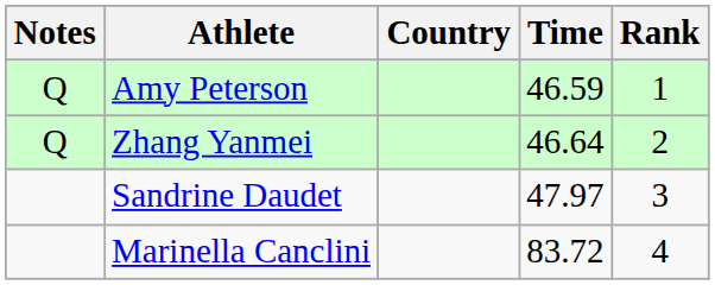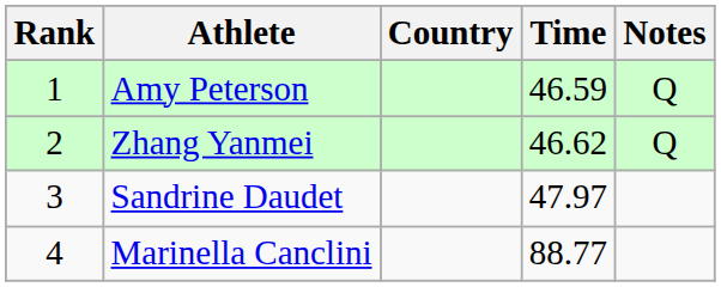columns swapped: Rank <-> Notes
Zhang Yanmei | Time: 46.64 -> 46.62
Marinella Canclini | Time: 83.72 -> 88.77
